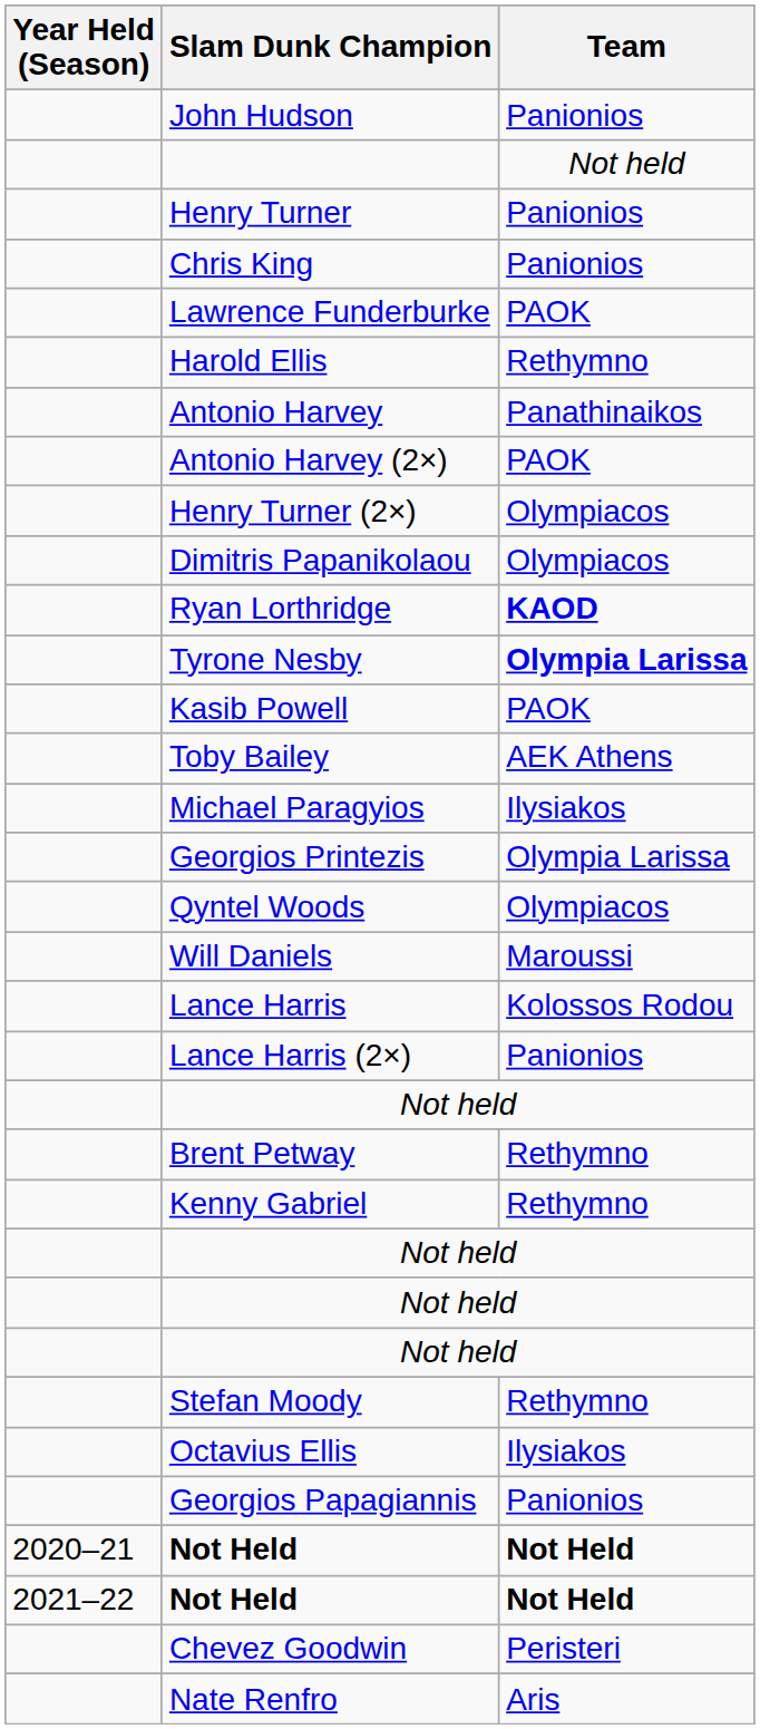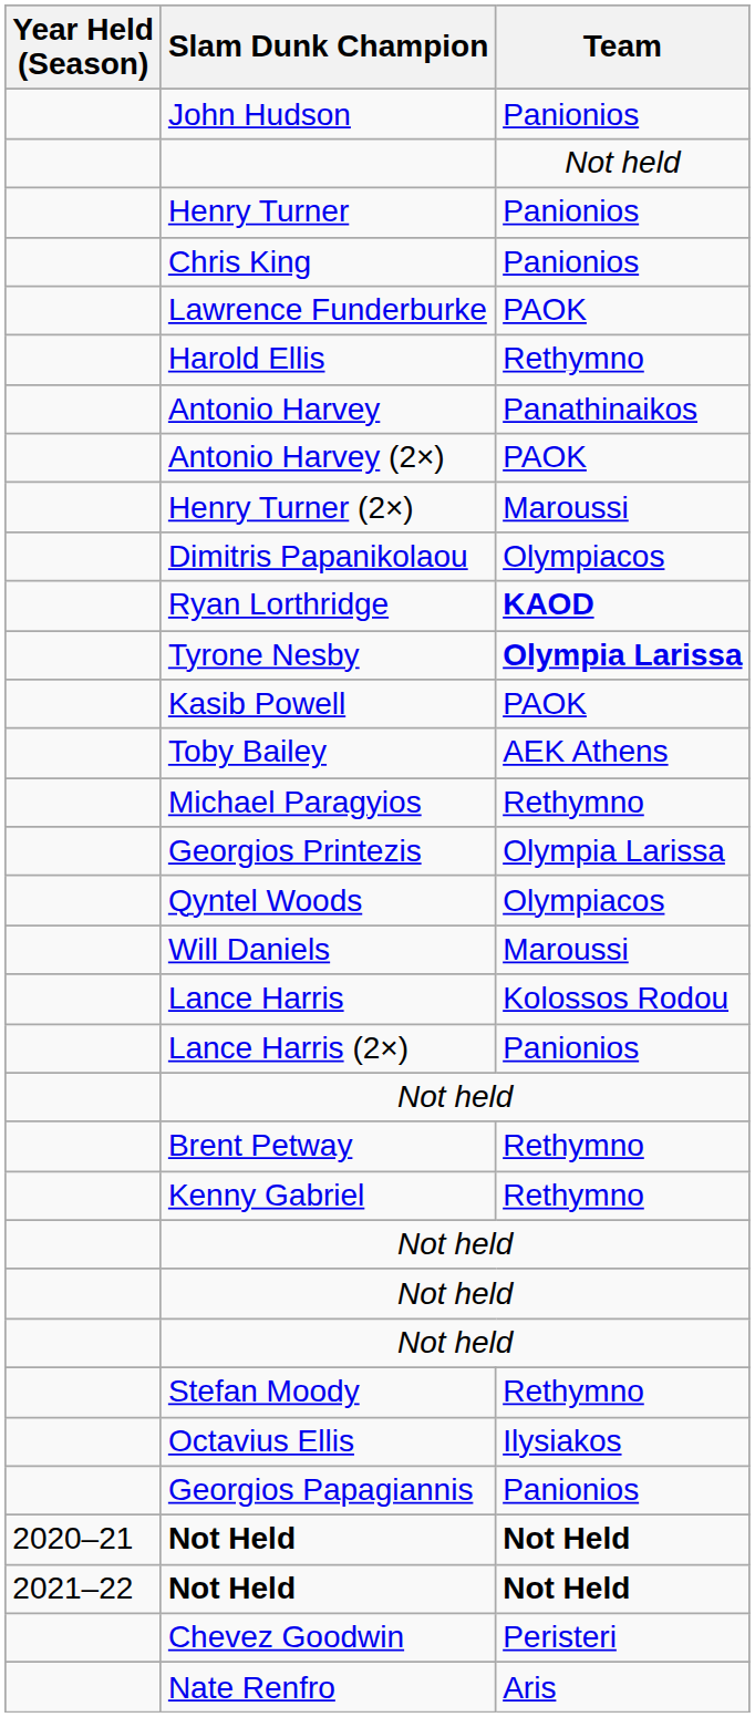Henry Turner (2×) | Team: Olympiacos -> Maroussi
Michael Paragyios | Team: Ilysiakos -> Rethymno
